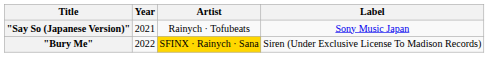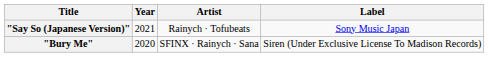"Bury Me" | Year: 2022 -> 2020
"Bury Me" | Artist: gold background -> no background
